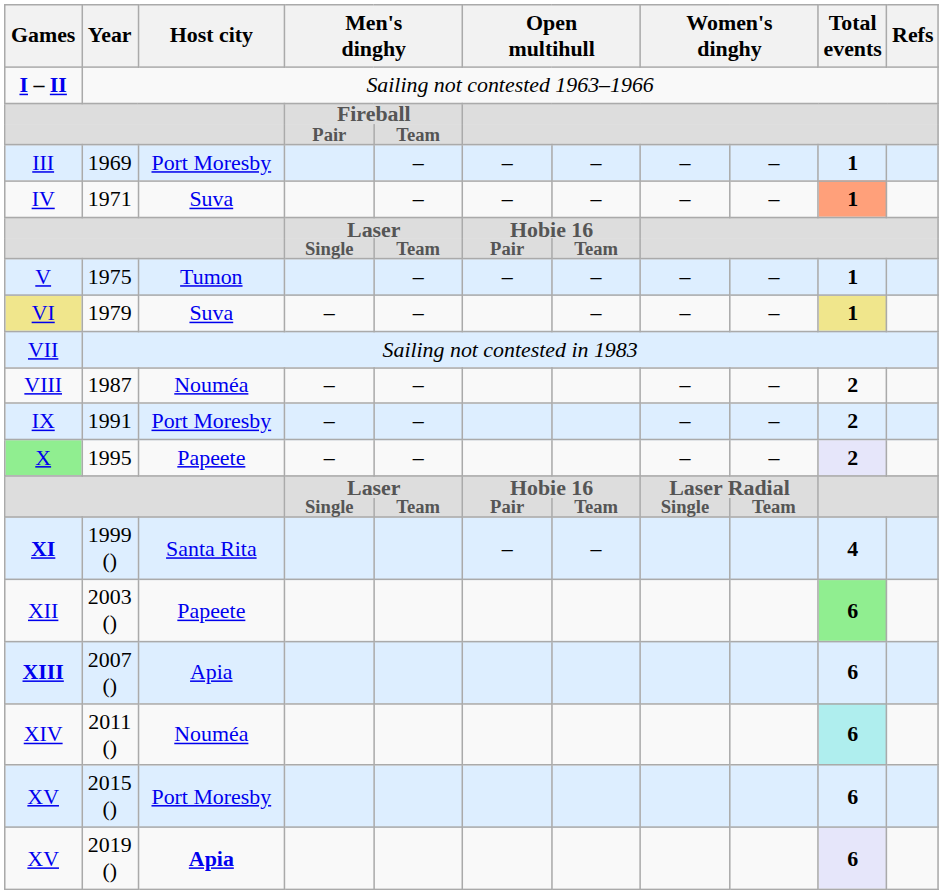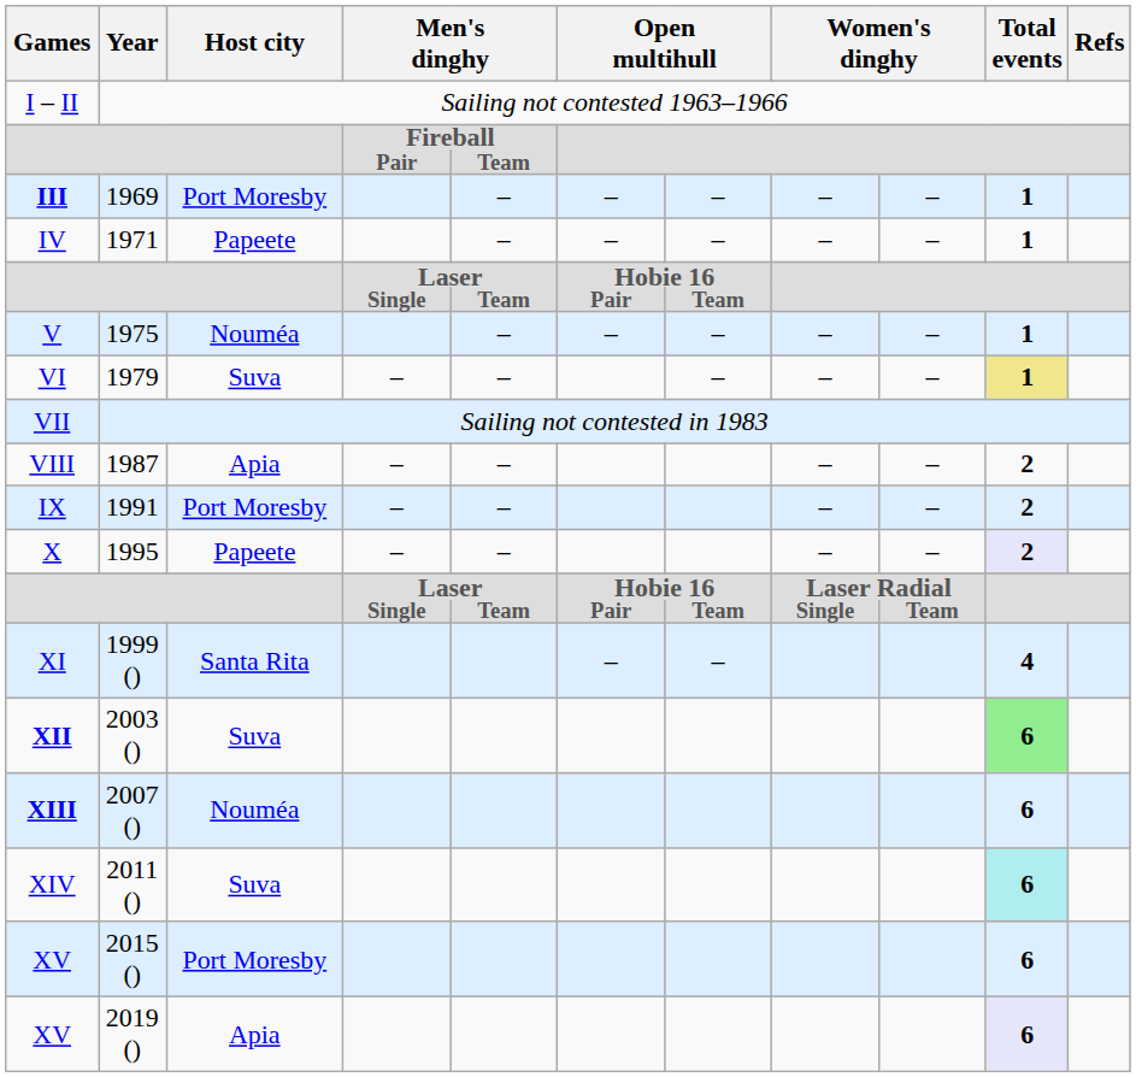Sailing not contested 1963–1966 | Games: bold -> normal
1969 | Games: normal -> bold
1971 | Host city: Suva -> Papeete
1971 | Total events: lightsalmon background -> no background
1975 | Host city: Tumon -> Nouméa
1979 | Games: khaki background -> no background
1987 | Host city: Nouméa -> Apia
1995 | Games: lightgreen background -> no background
1999 () | Games: bold -> normal
2003 () | Games: normal -> bold
2003 () | Host city: Papeete -> Suva
2007 () | Host city: Apia -> Nouméa
2011 () | Host city: Nouméa -> Suva
2019 () | Host city: bold -> normal
